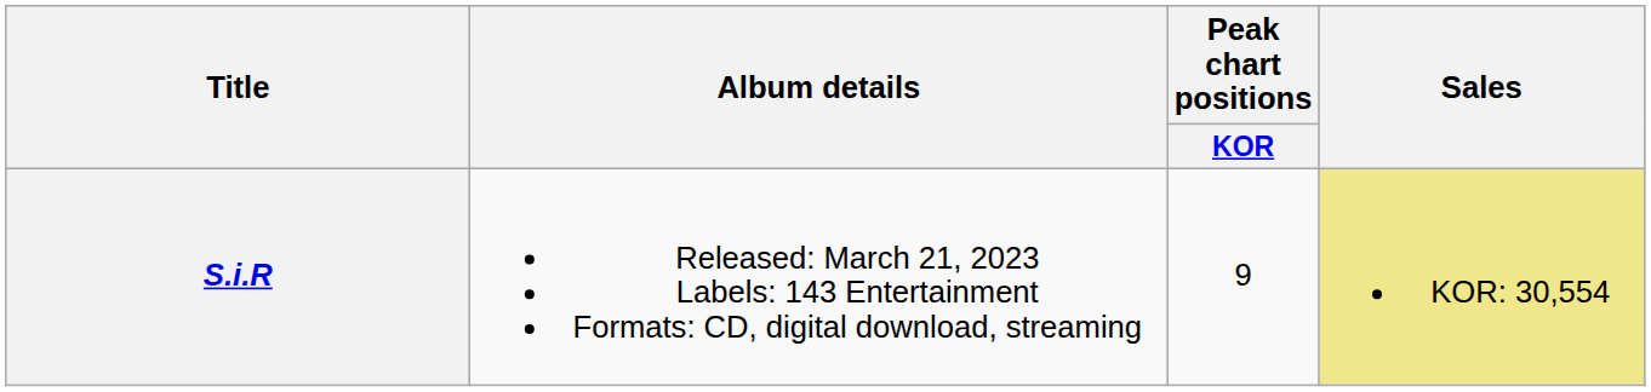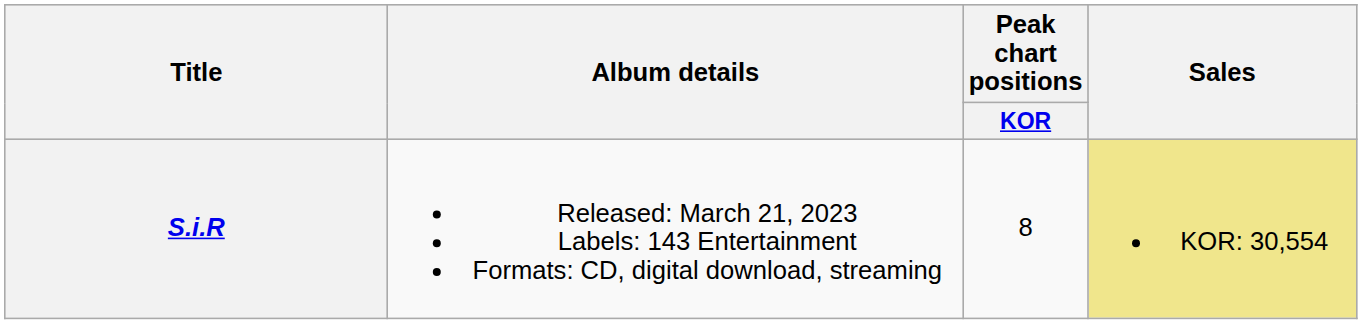S.i.R | Peak chart positions / KOR: 9 -> 8
